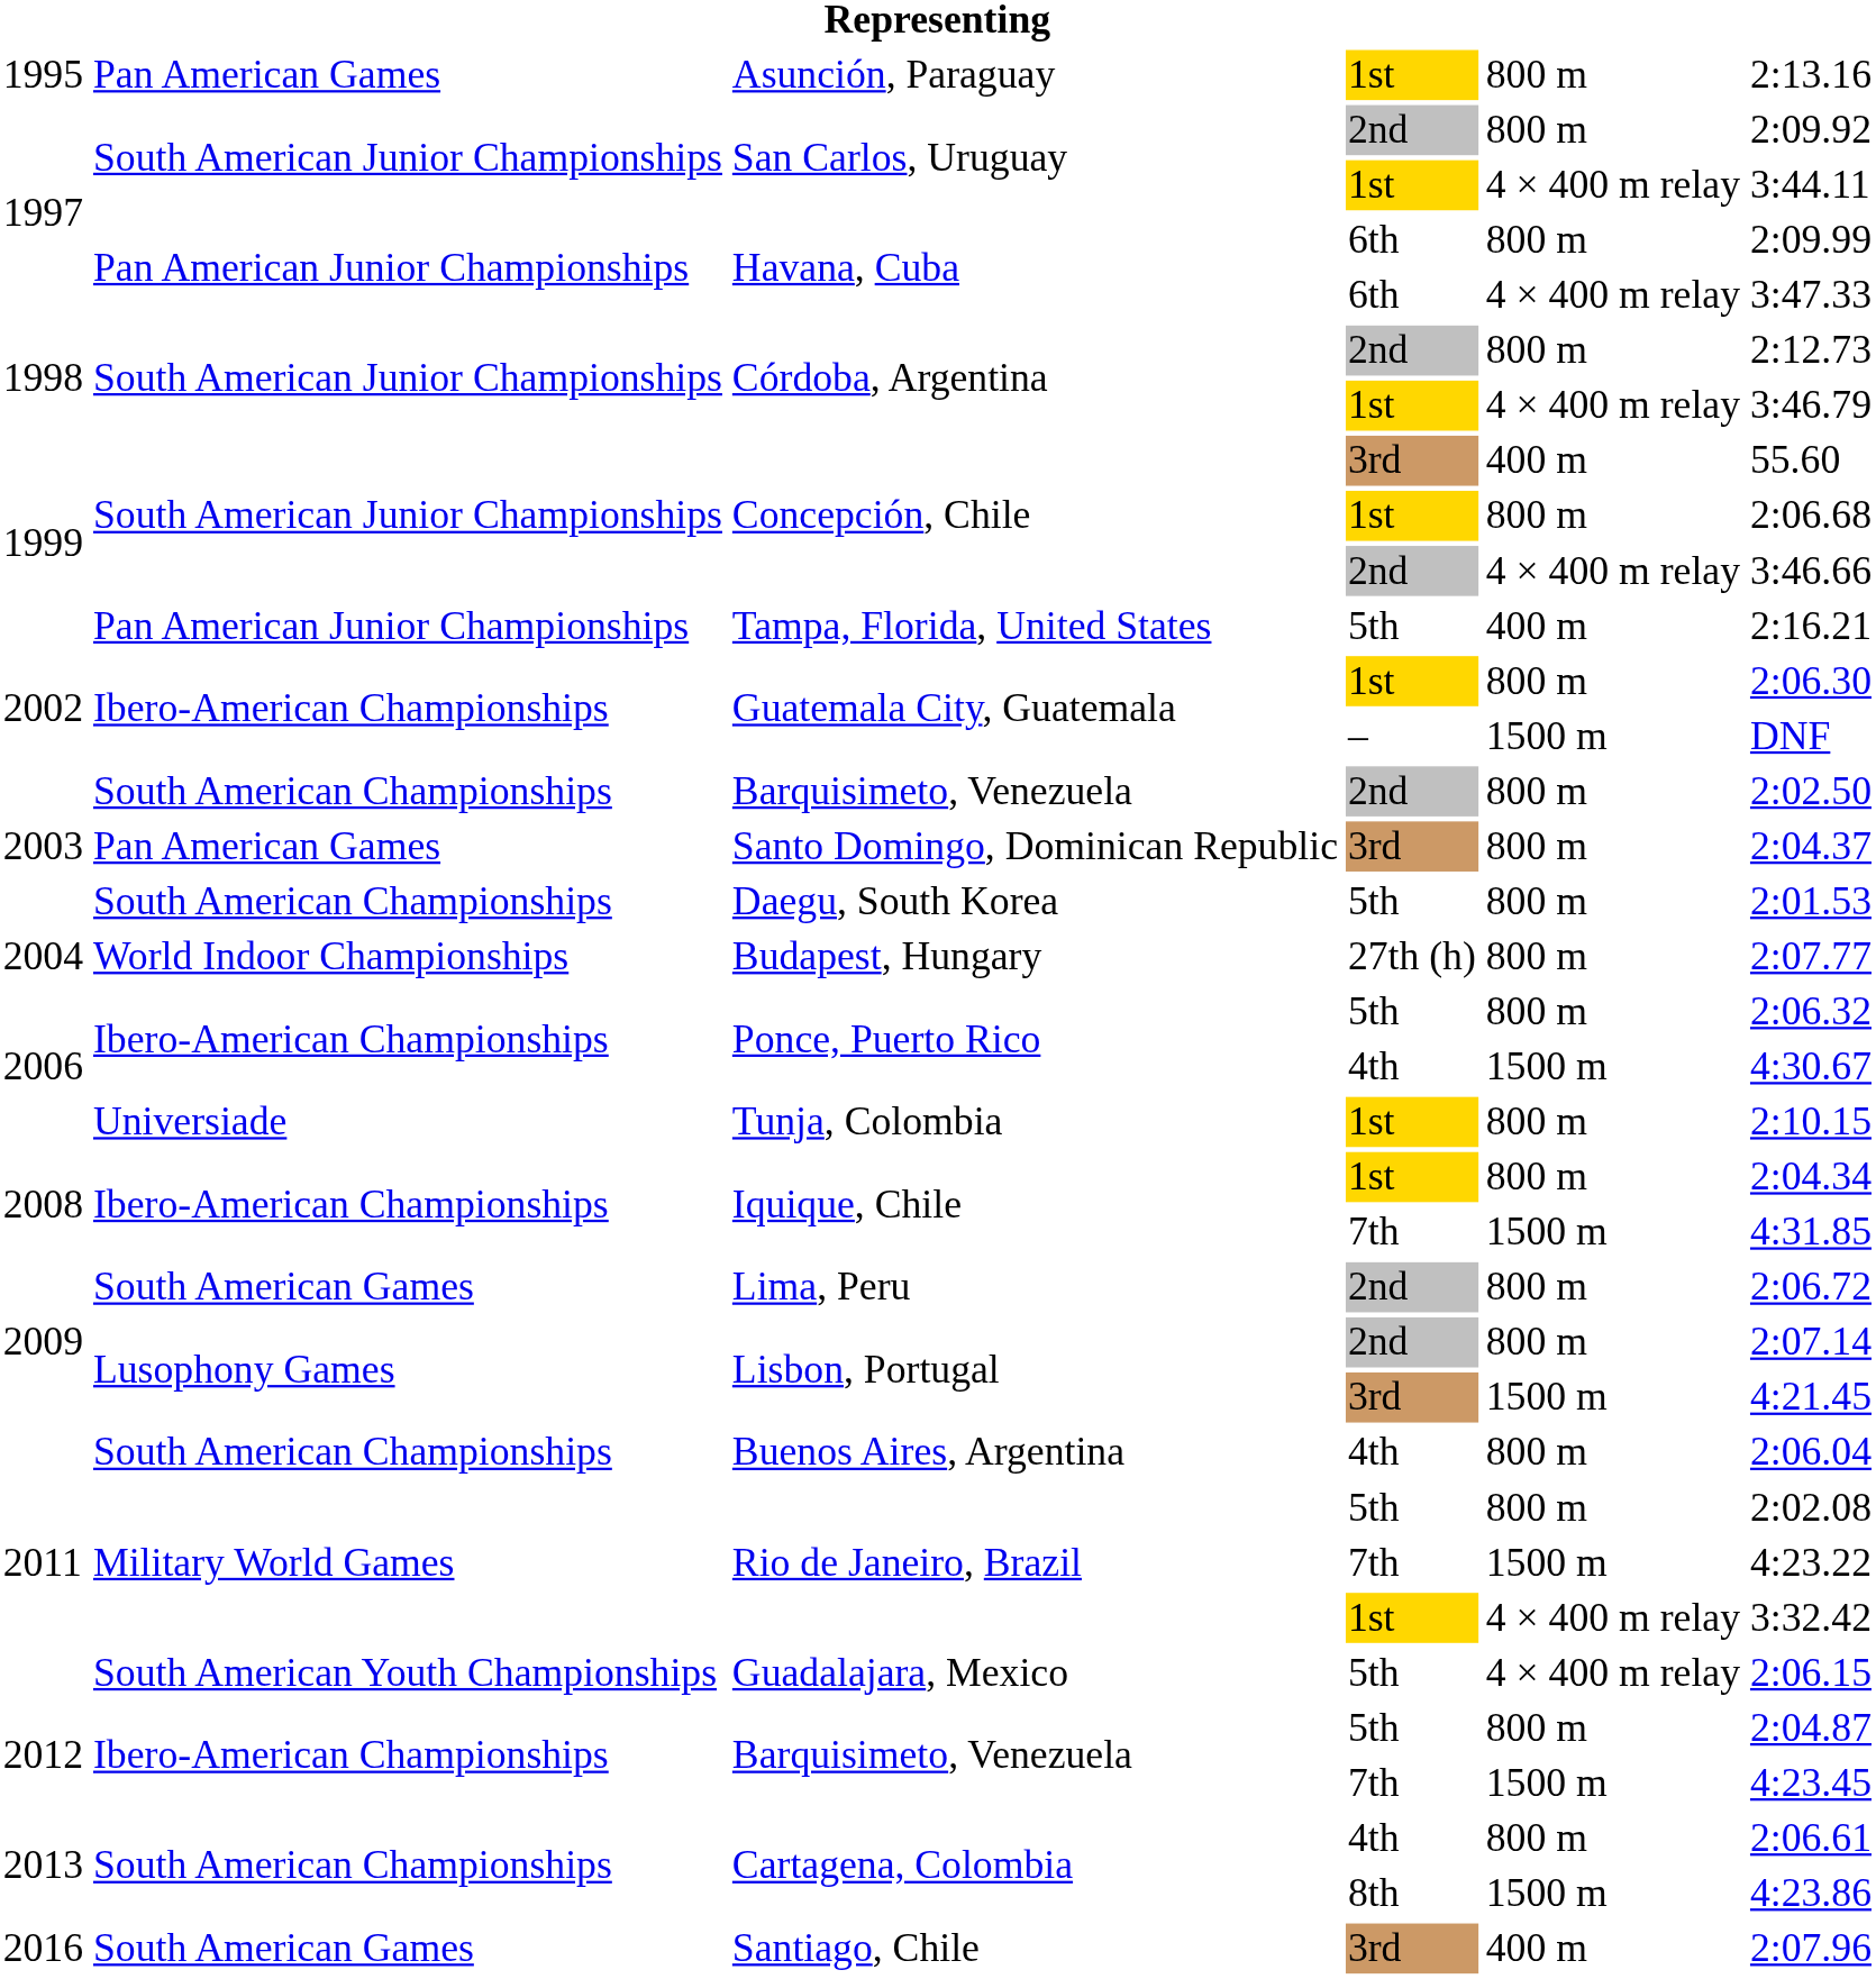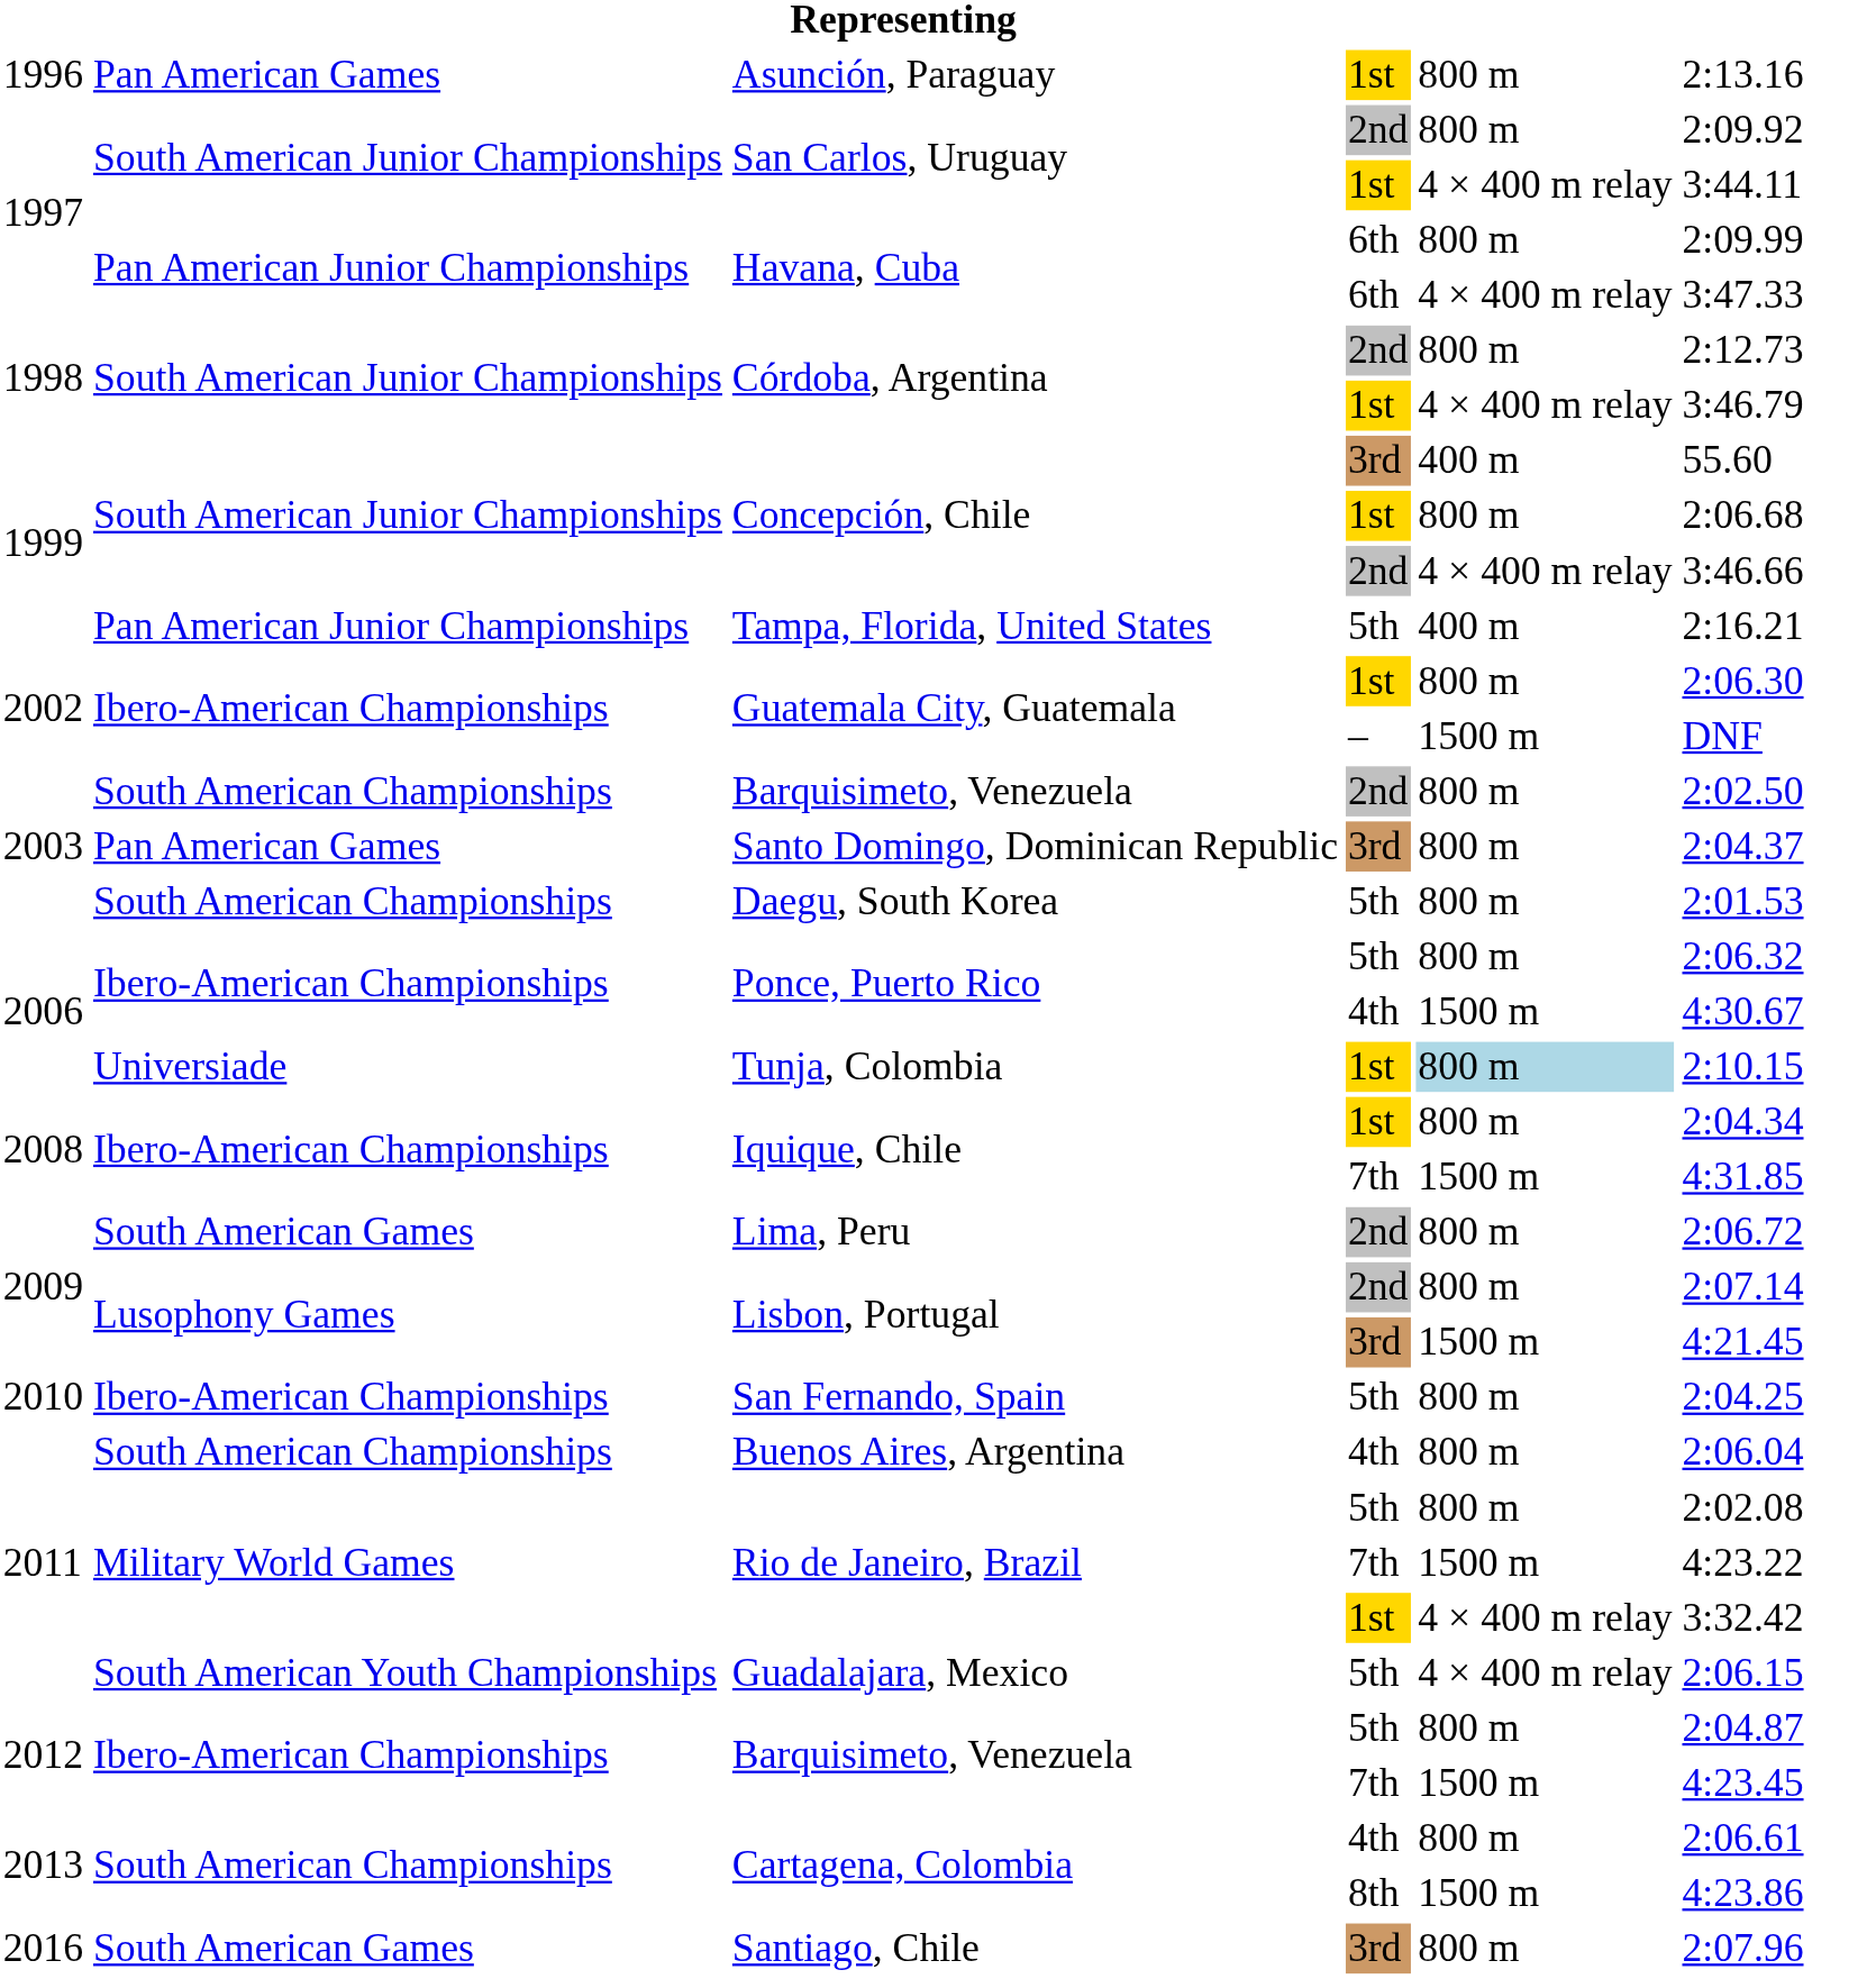Asunción, Paraguay | column 1: 1995 -> 1996
- row: 2004 | World Indoor Championships | Budapest, Hungary | 27th (h) | 800 m | 2:07.77
Tunja, Colombia | column 5: no background -> lightblue background
+ row: 2010 | Ibero-American Championships | San Fernando, Spain | 5th | 800 m | 2:04.25
Santiago, Chile | column 5: 400 m -> 800 m
